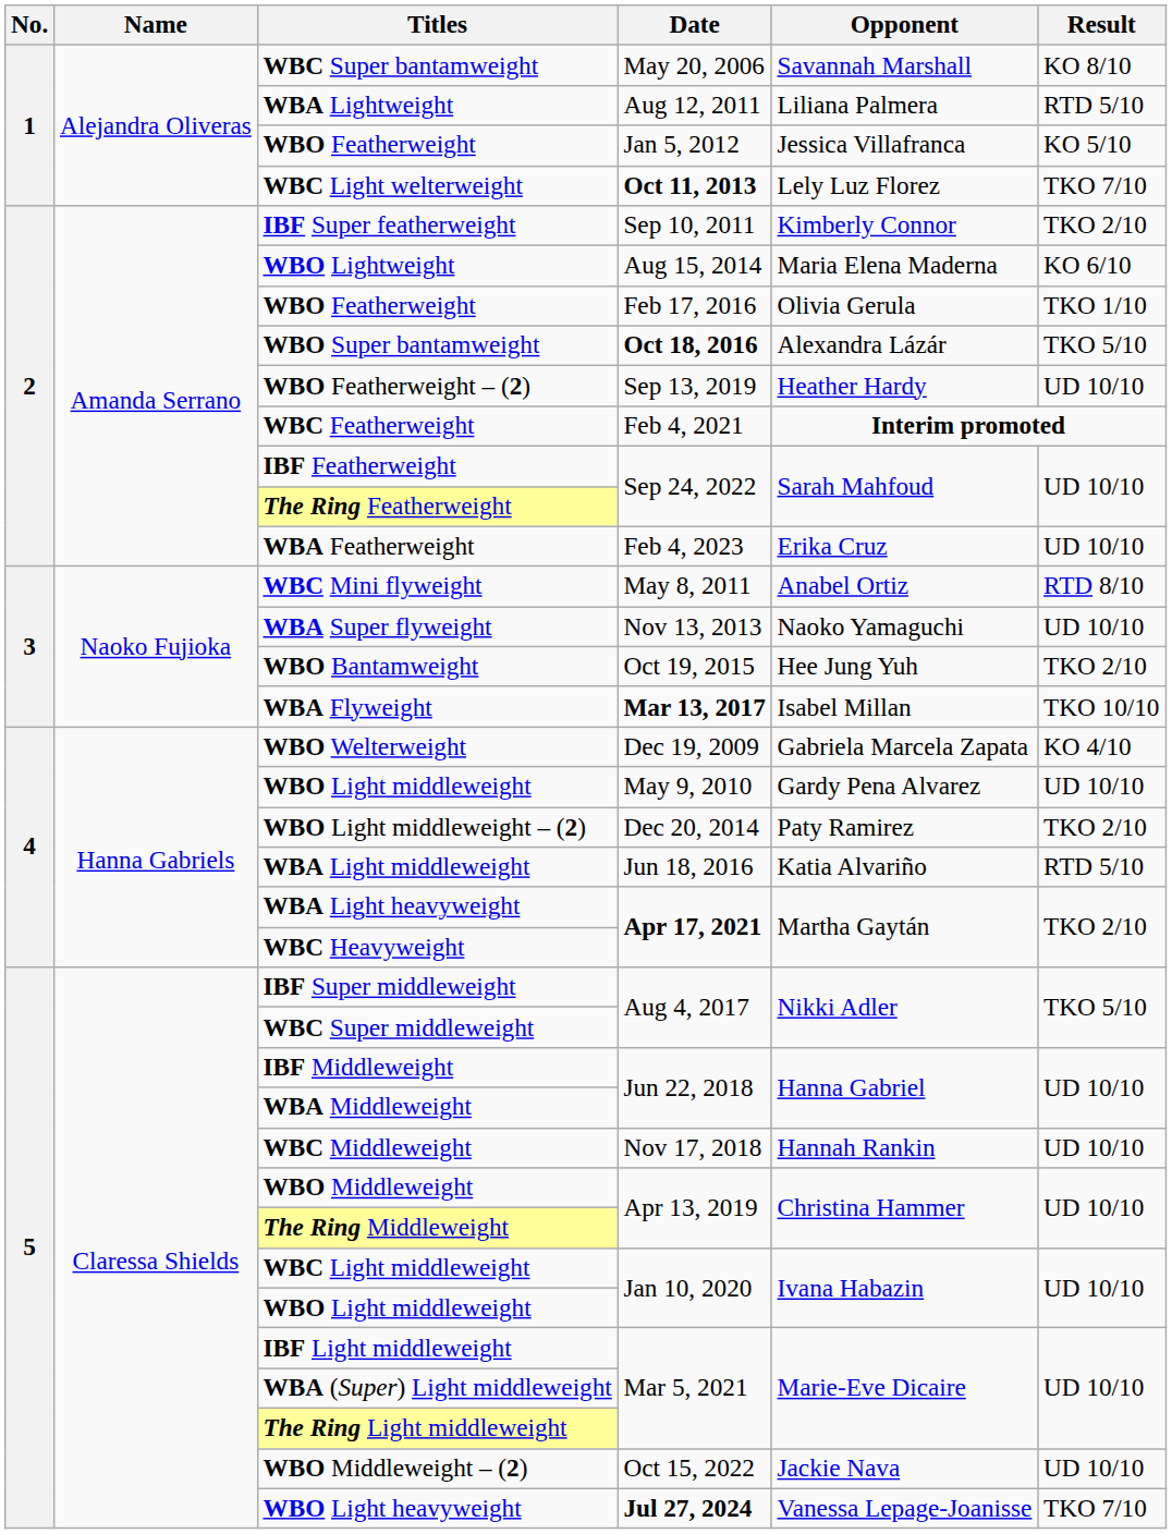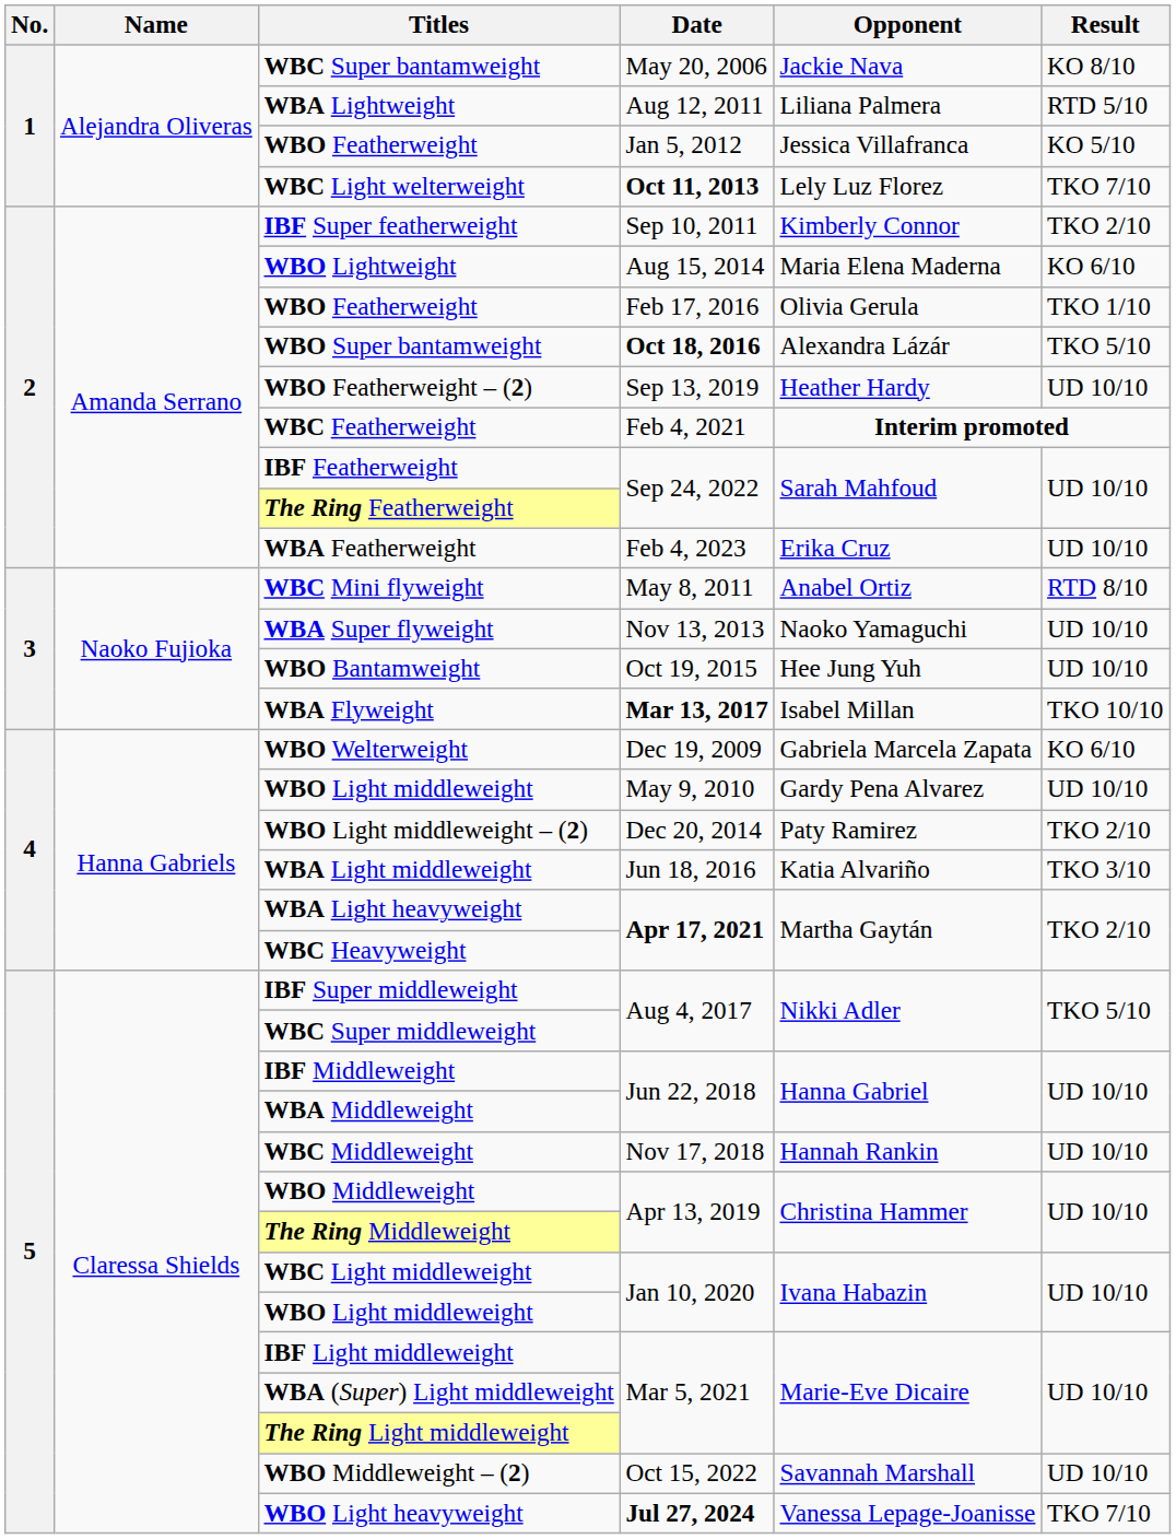WBC Super bantamweight | Opponent: Savannah Marshall -> Jackie Nava
WBO Bantamweight | Result: TKO 2/10 -> UD 10/10
WBO Welterweight | Result: KO 4/10 -> KO 6/10
WBA Light middleweight | Result: RTD 5/10 -> TKO 3/10
WBO Middleweight – (2) | Opponent: Jackie Nava -> Savannah Marshall
